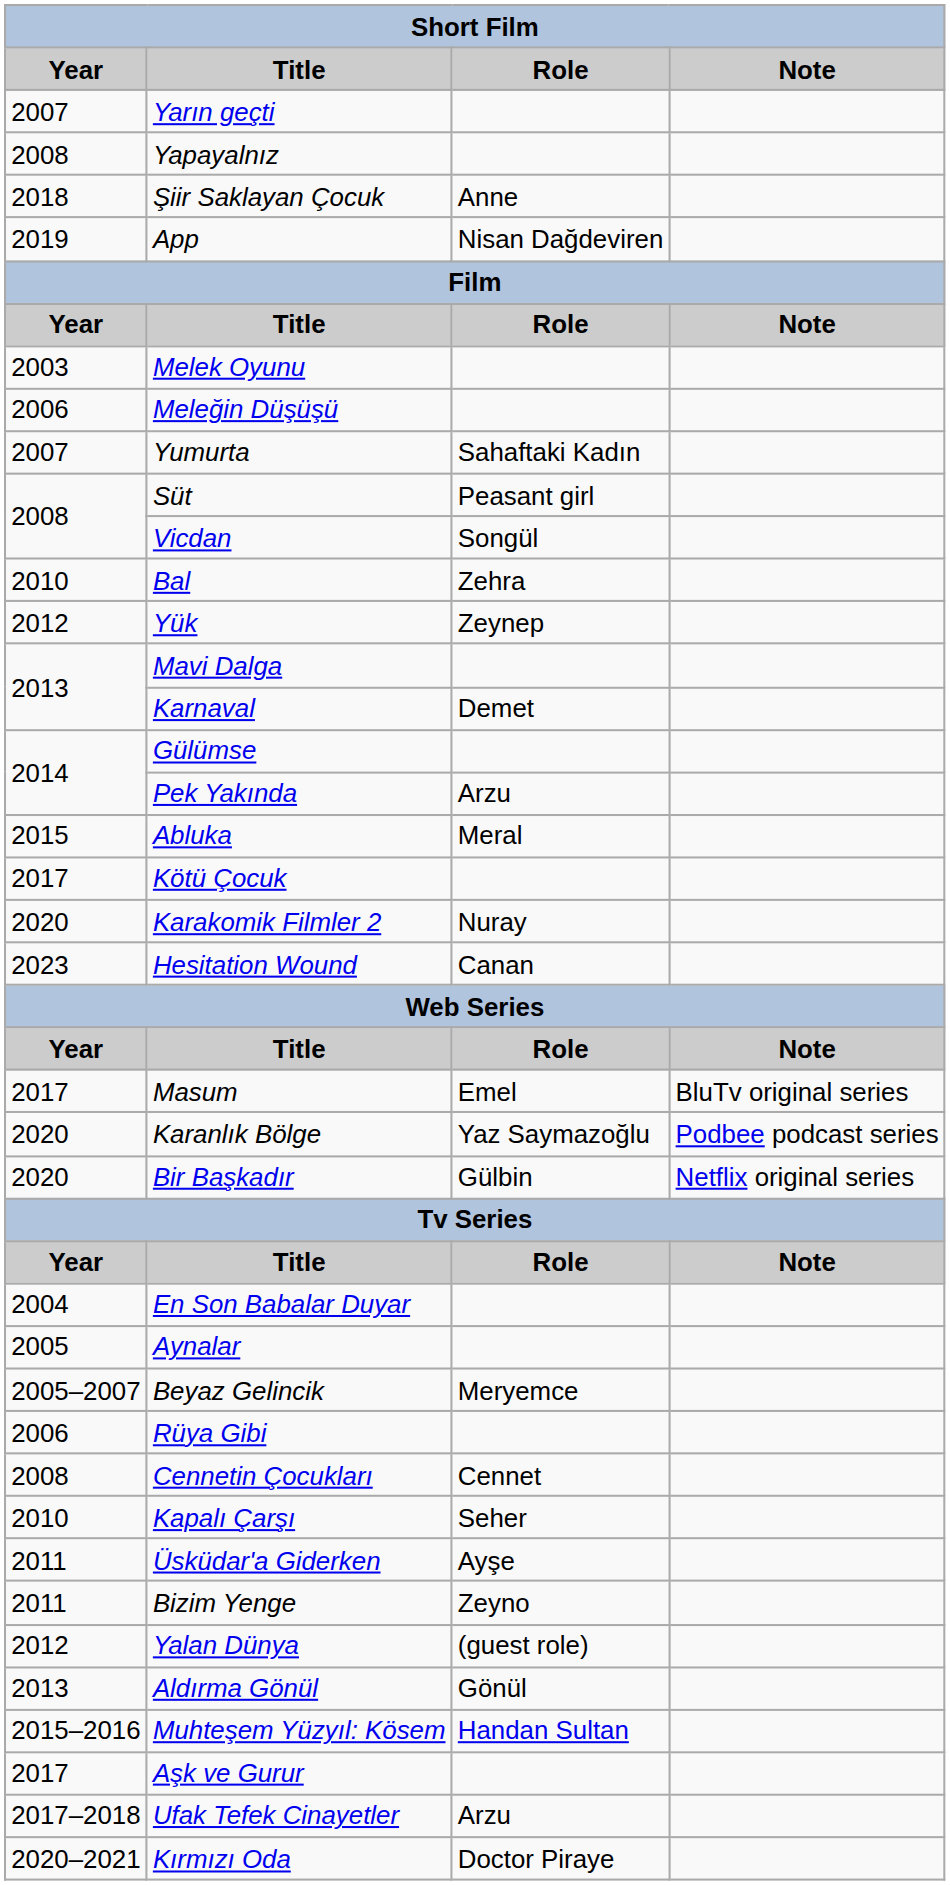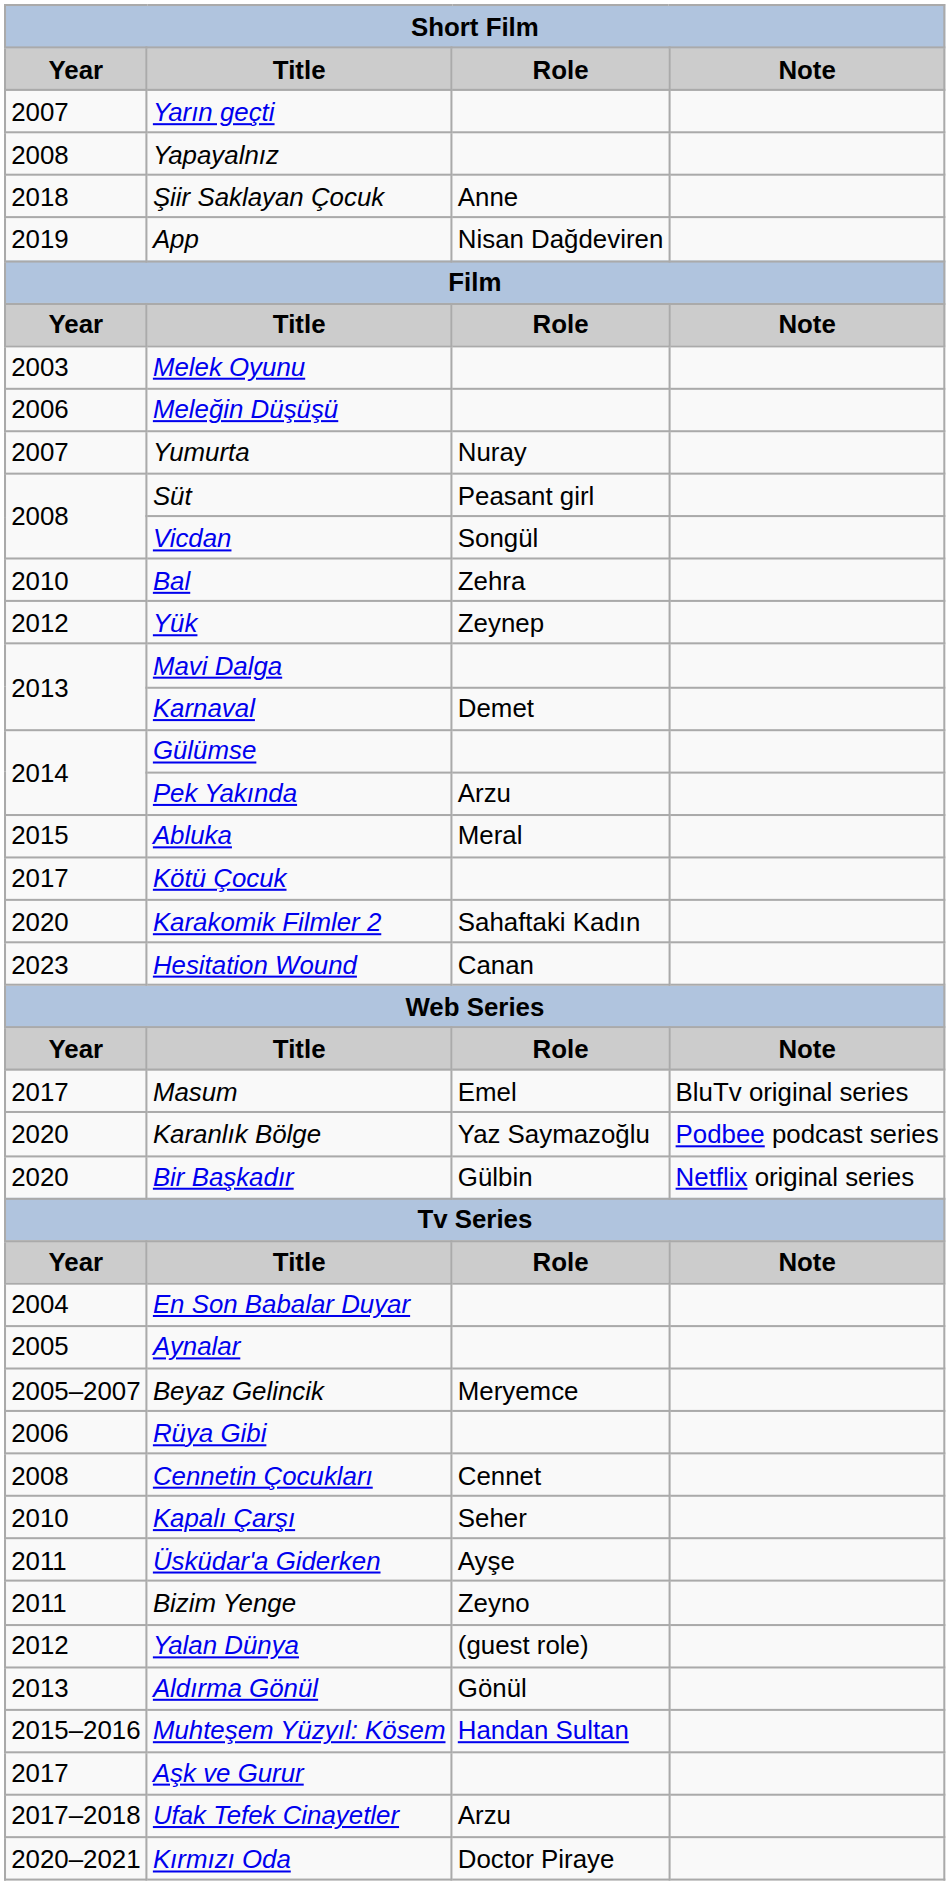Yumurta | Role: Sahaftaki Kadın -> Nuray
Karakomik Filmler 2 | Role: Nuray -> Sahaftaki Kadın
